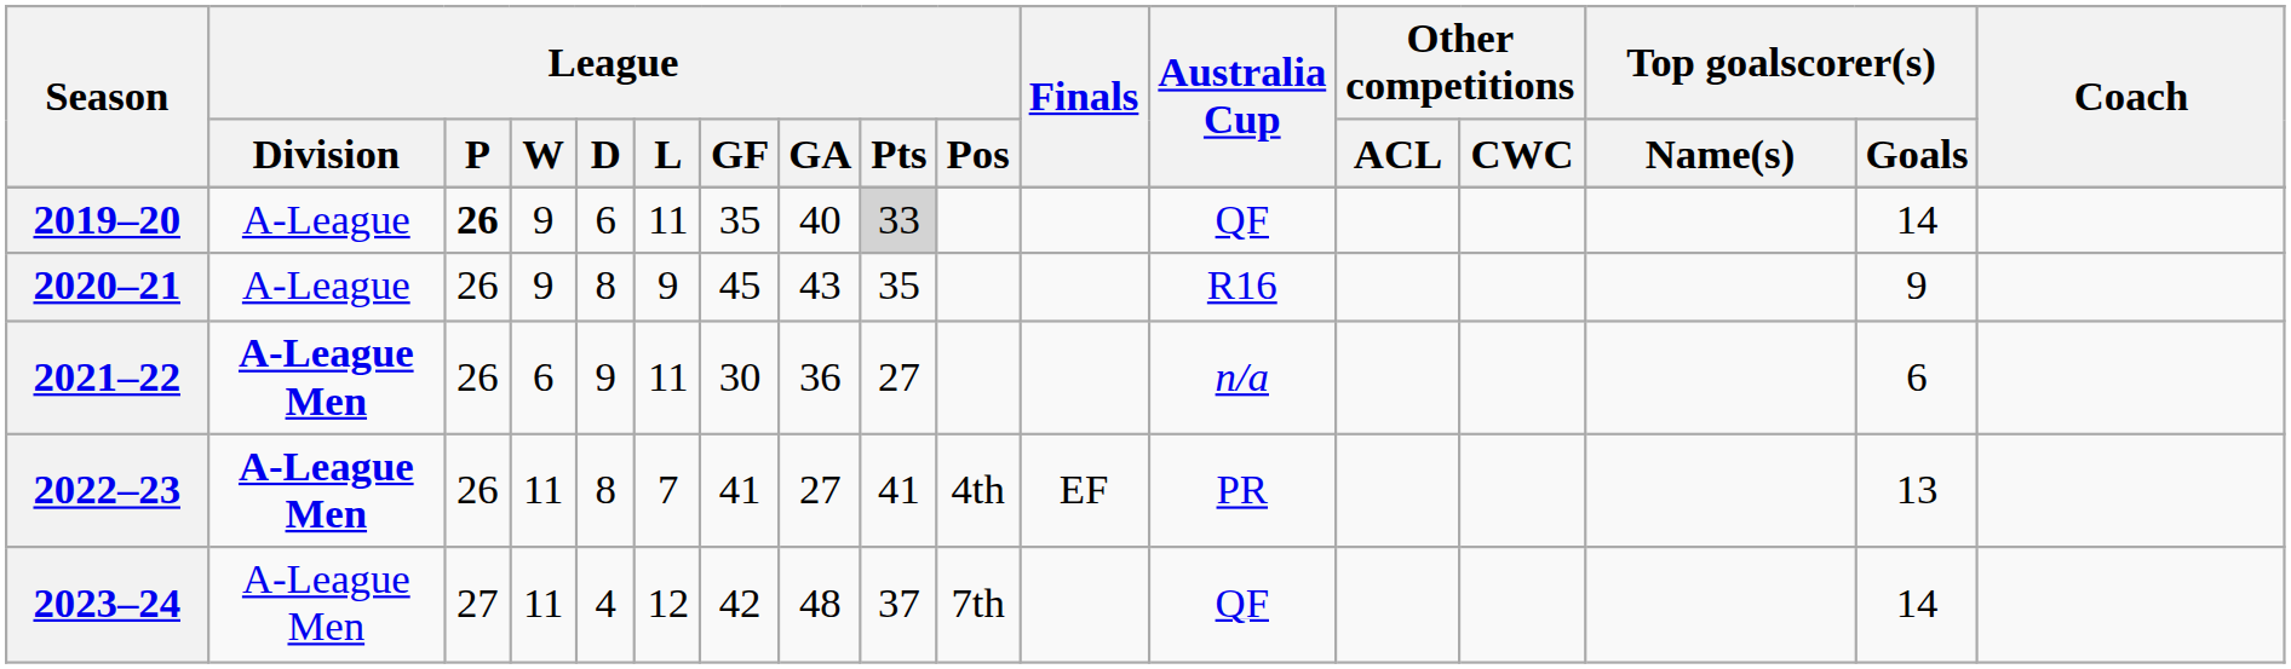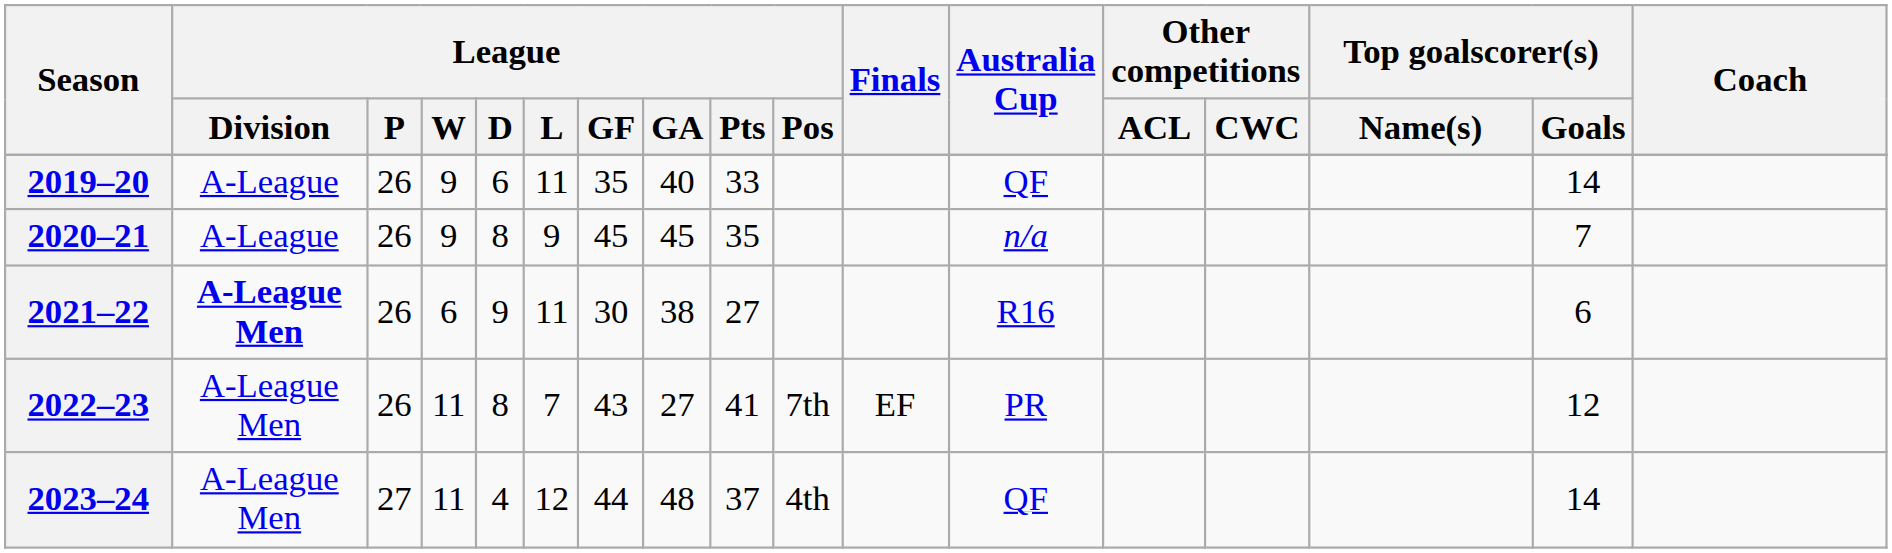2019–20 | League / P: bold -> normal
2019–20 | League / Pts: lightgrey background -> no background
2020–21 | League / GA: 43 -> 45
2020–21 | Australia Cup: R16 -> n/a
2020–21 | Top goalscorer(s) / Goals: 9 -> 7
2021–22 | League / GA: 36 -> 38
2021–22 | Australia Cup: n/a -> R16
2022–23 | League / Division: bold -> normal
2022–23 | League / GF: 41 -> 43
2022–23 | League / Pos: 4th -> 7th
2022–23 | Top goalscorer(s) / Goals: 13 -> 12
2023–24 | League / GF: 42 -> 44
2023–24 | League / Pos: 7th -> 4th
